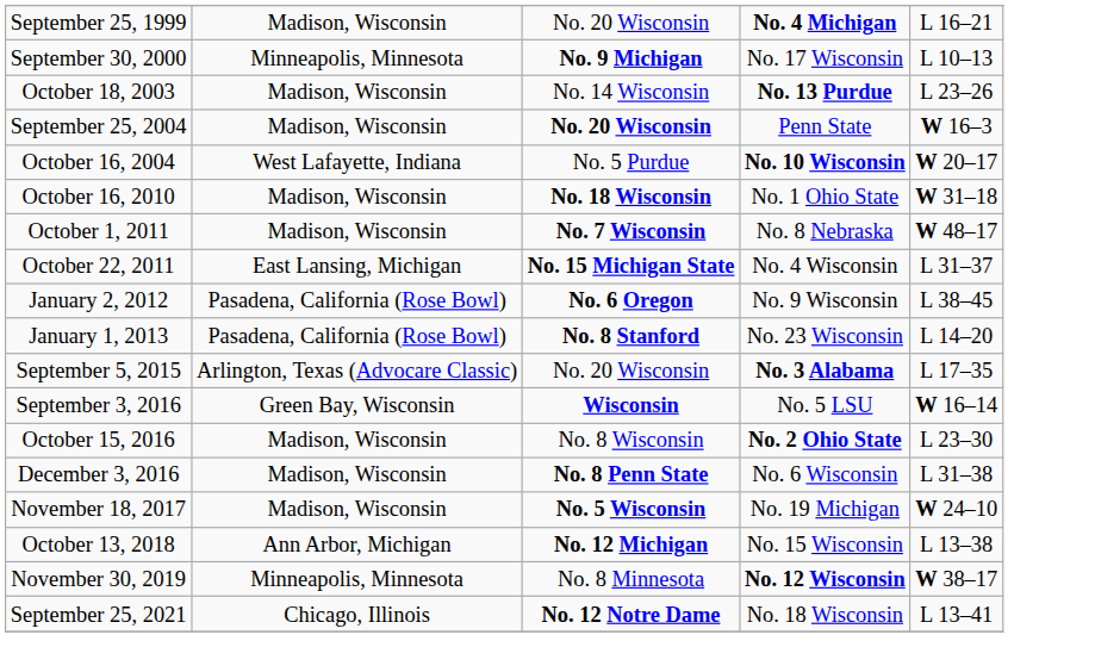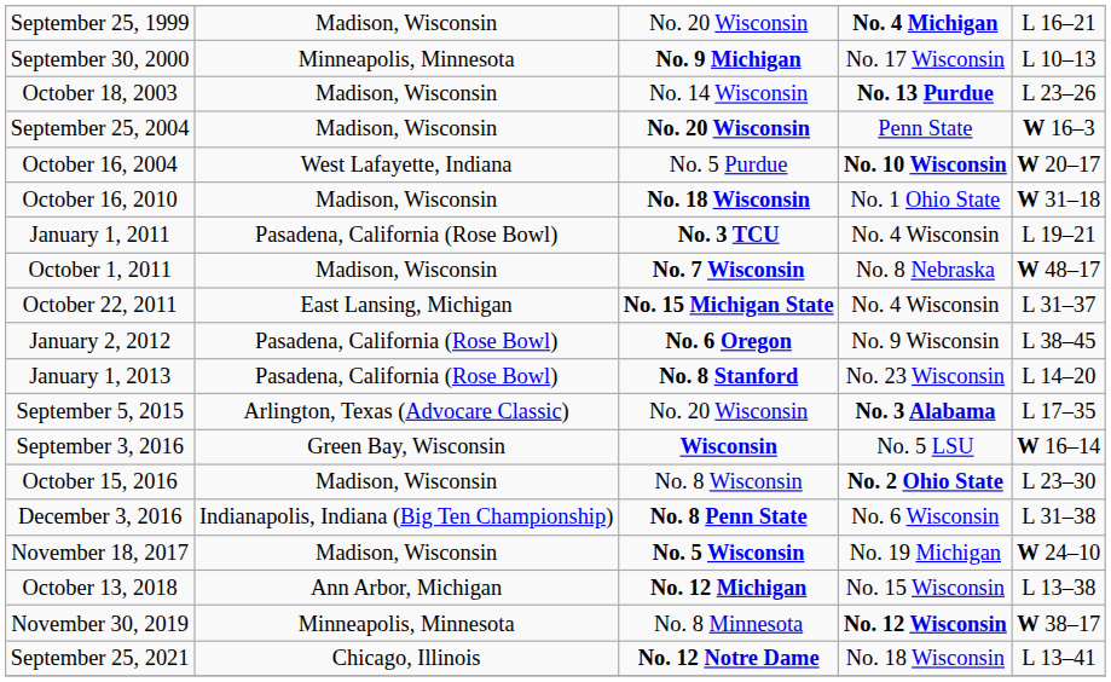+ row: January 1, 2011 | Pasadena, California (Rose Bowl) | No. 3 TCU | No. 4 Wisconsin | L 19–21
December 3, 2016 | column 2: Madison, Wisconsin -> Indianapolis, Indiana (Big Ten Championship)
